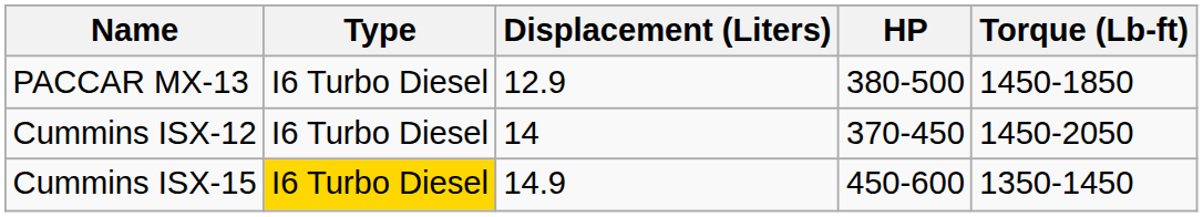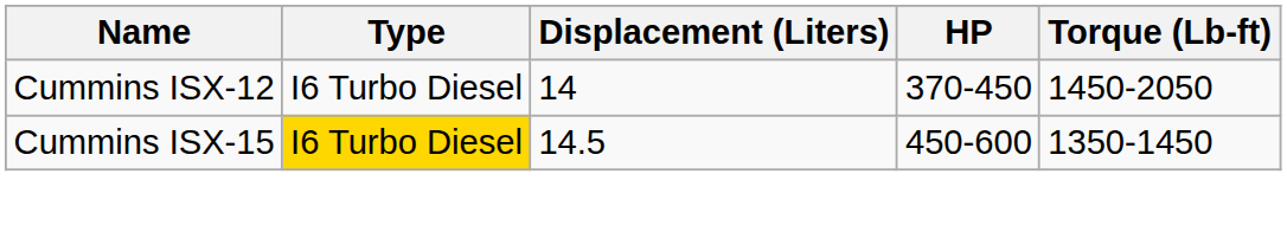- row: PACCAR MX-13 | I6 Turbo Diesel | 12.9 | 380-500 | 1450-1850
Cummins ISX-15 | Displacement (Liters): 14.9 -> 14.5
